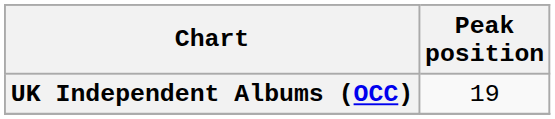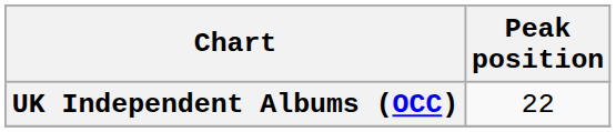UK Independent Albums (OCC) | Peak position: 19 -> 22
